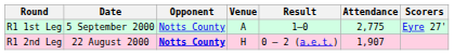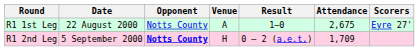R1 1st Leg | Date: 5 September 2000 -> 22 August 2000
R1 1st Leg | Attendance: 2,775 -> 2,675
R1 2nd Leg | Date: 22 August 2000 -> 5 September 2000
R1 2nd Leg | Attendance: 1,907 -> 1,709
